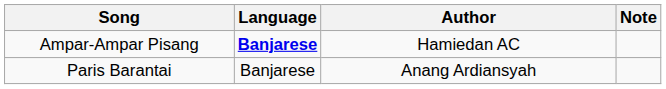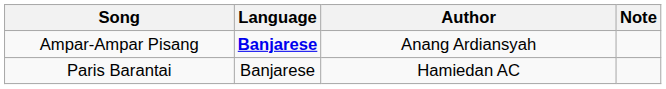Ampar-Ampar Pisang | Author: Hamiedan AC -> Anang Ardiansyah
Paris Barantai | Author: Anang Ardiansyah -> Hamiedan AC
